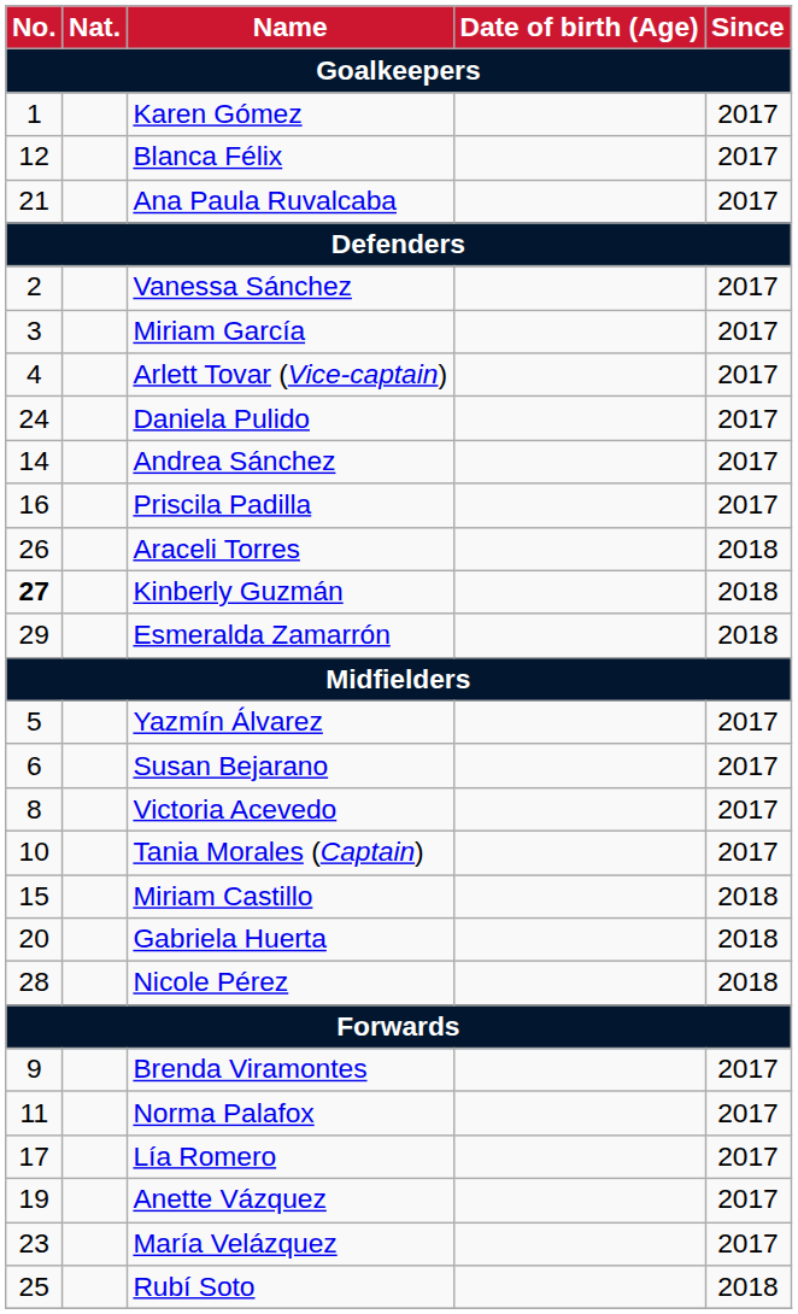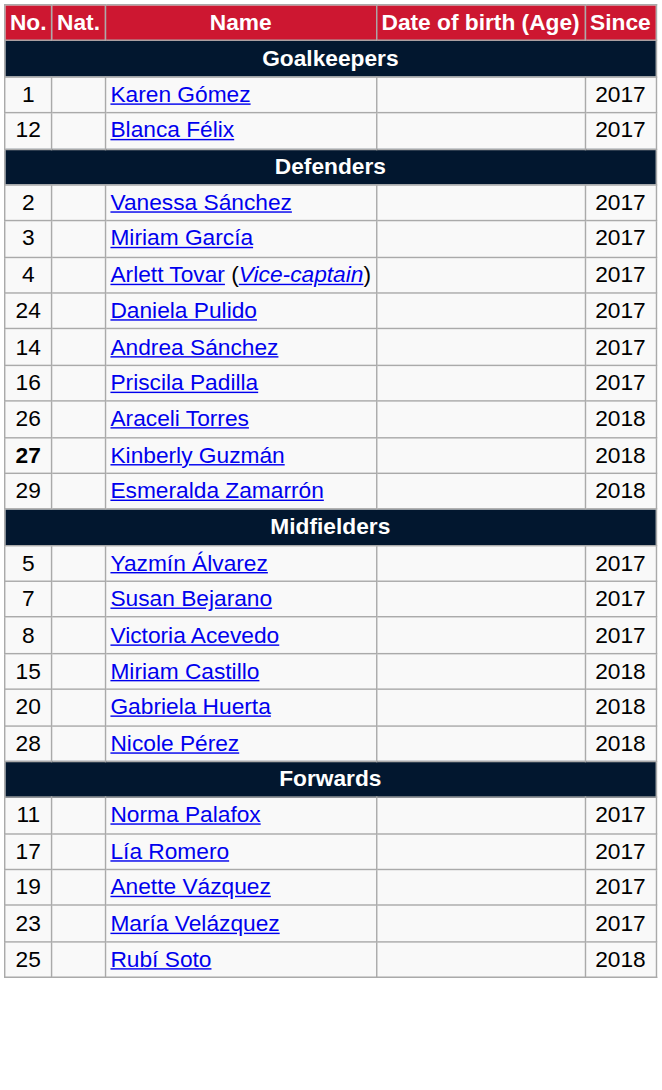- row: 21 | Ana Paula Ruvalcaba | 2017
Susan Bejarano | No.: 6 -> 7
- row: 10 | Tania Morales (Captain) | 2017
- row: 9 | Brenda Viramontes | 2017
